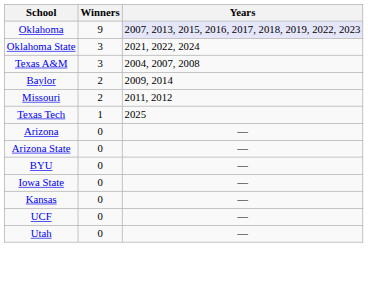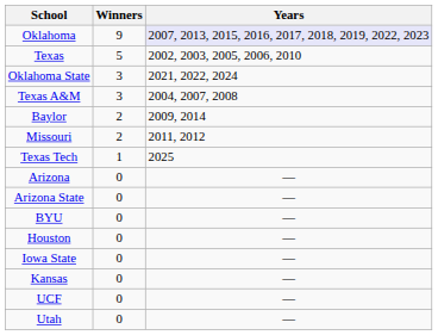+ row: Texas | 5 | 2002, 2003, 2005, 2006, 2010
+ row: Houston | 0 | —
